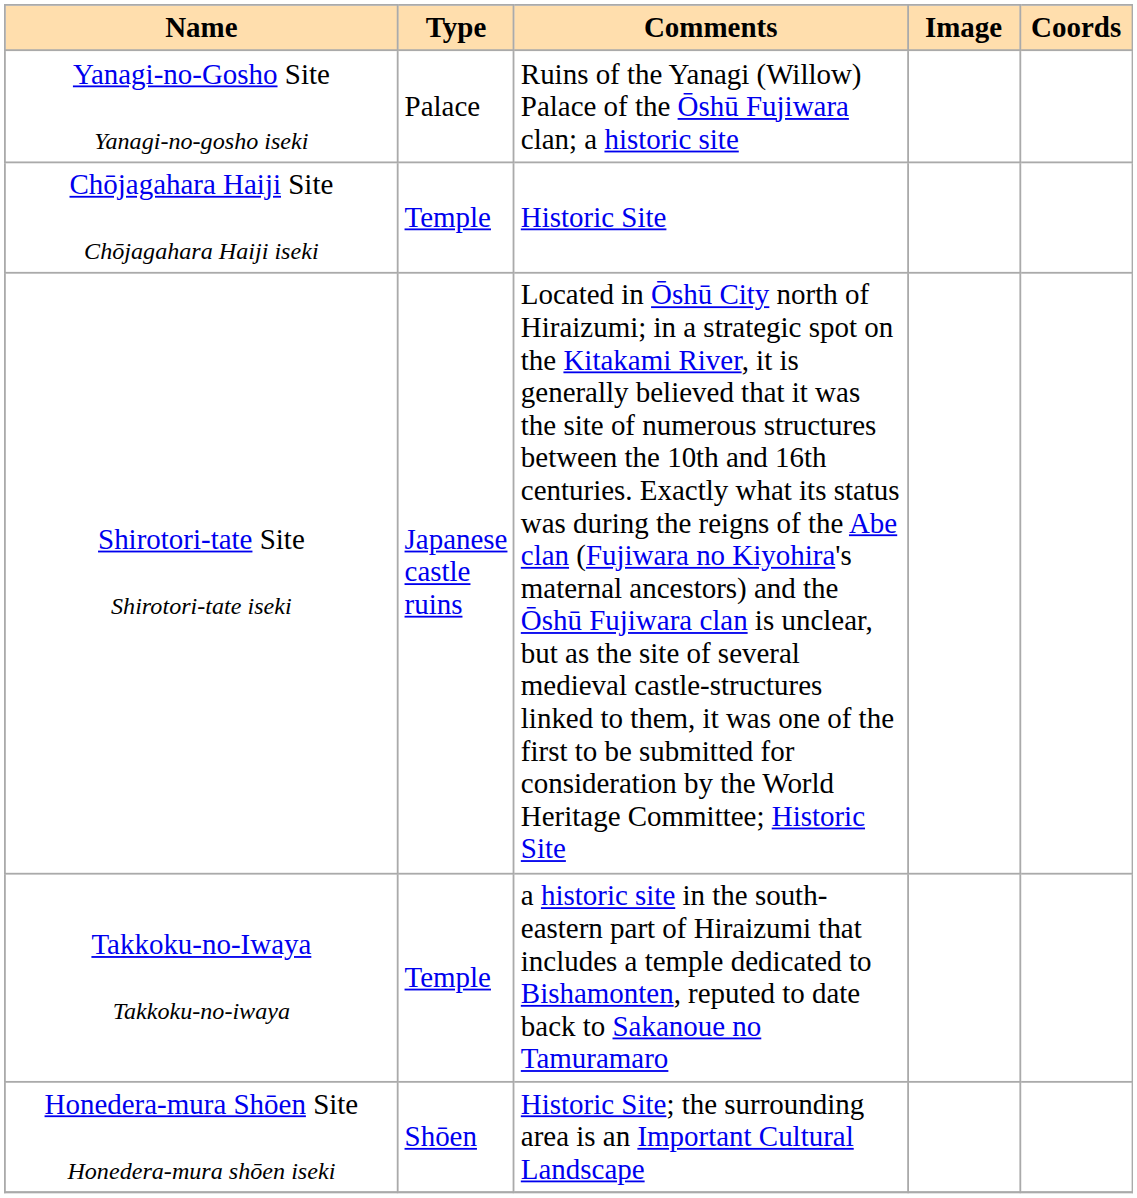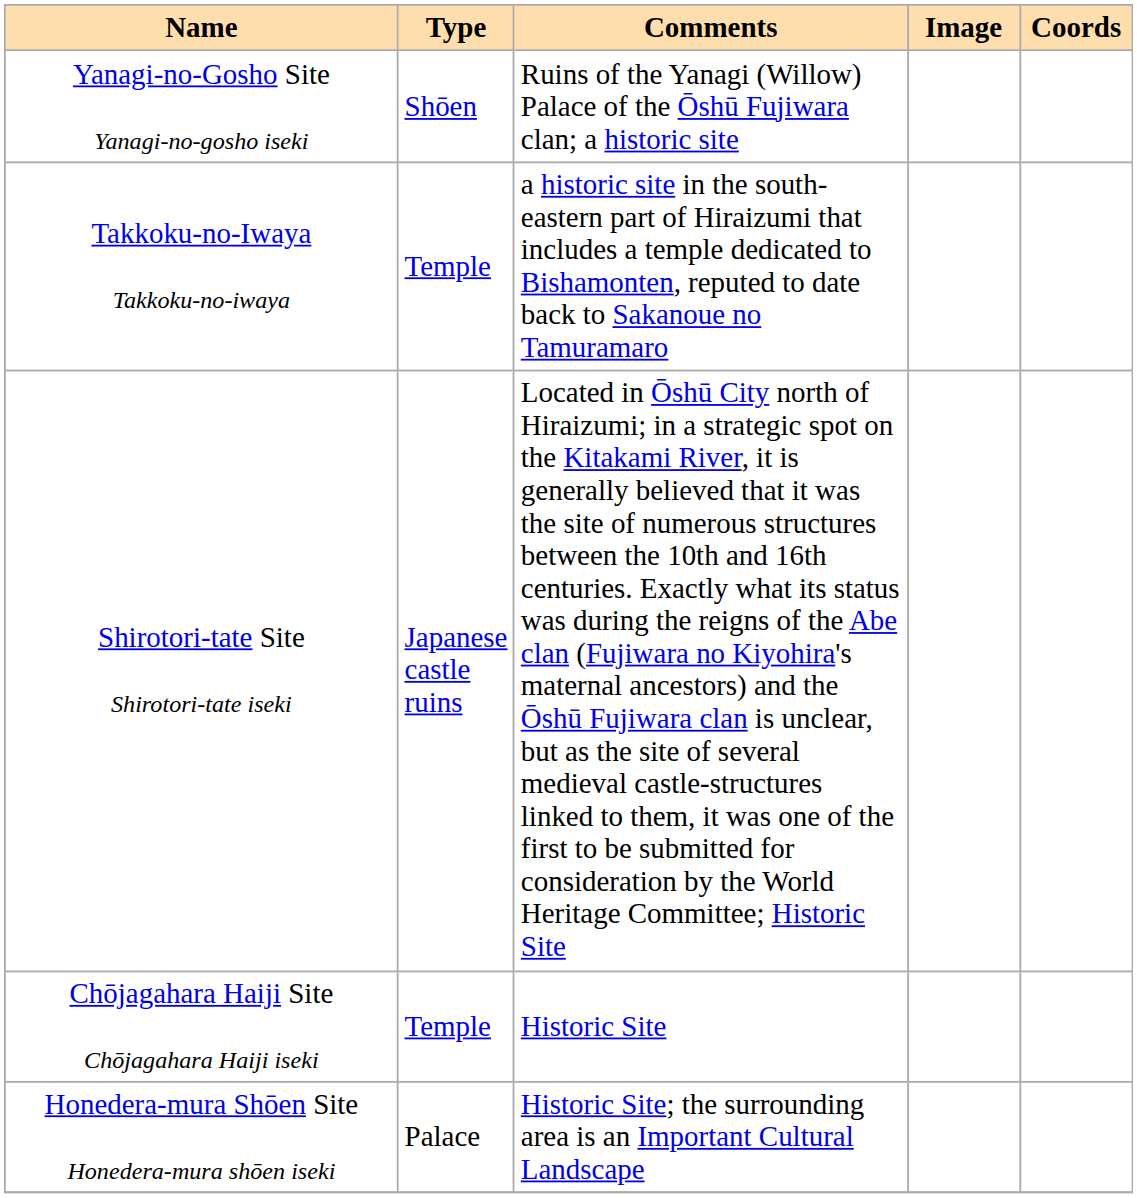Yanagi-no-Gosho Site Yanagi-no-gosho iseki | Type: Palace -> Shōen
rows swapped: Takkoku-no-Iwaya Takkoku-no-iwaya <-> Chōjagahara Haiji Site Chōjagahara Haiji iseki
Honedera-mura Shōen Site Honedera-mura shōen iseki | Type: Shōen -> Palace
